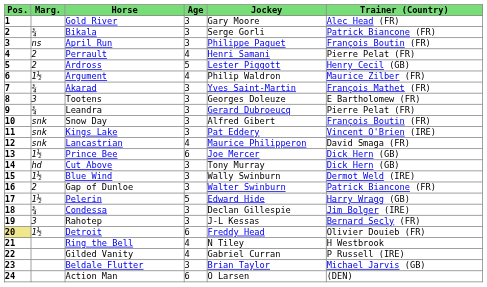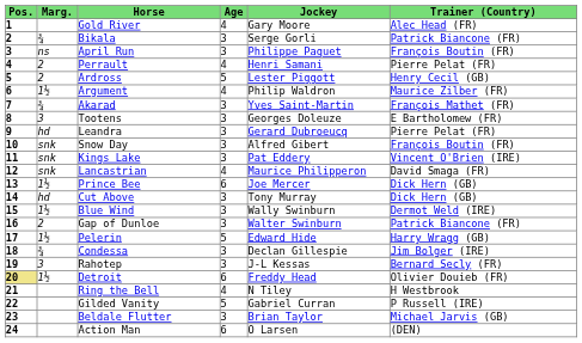Gold River | Age: 3 -> 4
Leandra | Marg.: ¾ -> hd
Gilded Vanity | Age: 4 -> 5
